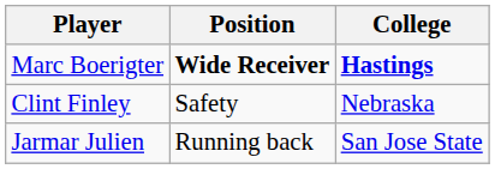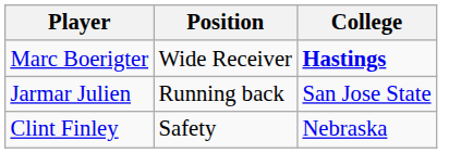Marc Boerigter | Position: bold -> normal
rows swapped: Clint Finley <-> Jarmar Julien
